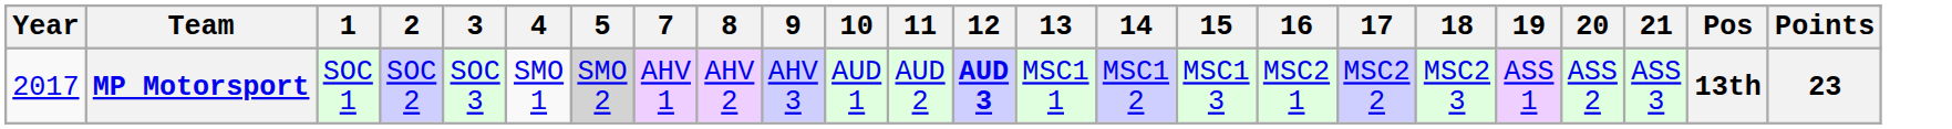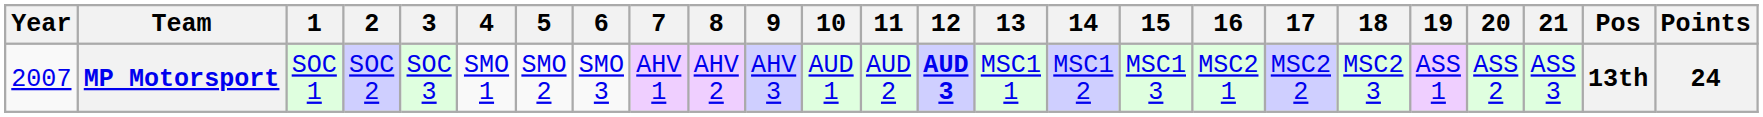+ column: 6 | SMO 3
MP Motorsport | Year: 2017 -> 2007
MP Motorsport | 5: lightgrey background -> no background
MP Motorsport | Points: 23 -> 24
